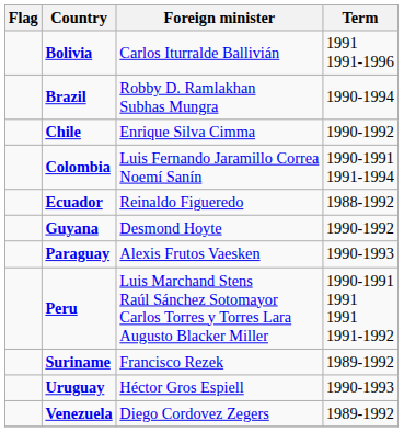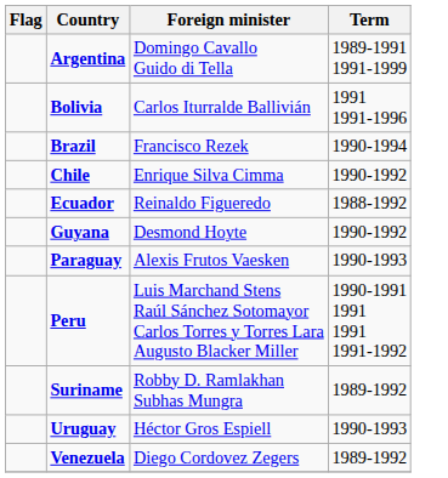+ row: Argentina | Domingo Cavallo Guido di Tella | 1989-1991 1991-1999
Brazil | Foreign minister: Robby D. Ramlakhan Subhas Mungra -> Francisco Rezek
- row: Colombia | Luis Fernando Jaramillo Correa Noemí Sanín | 1990-1991 1991-1994
Suriname | Foreign minister: Francisco Rezek -> Robby D. Ramlakhan Subhas Mungra
